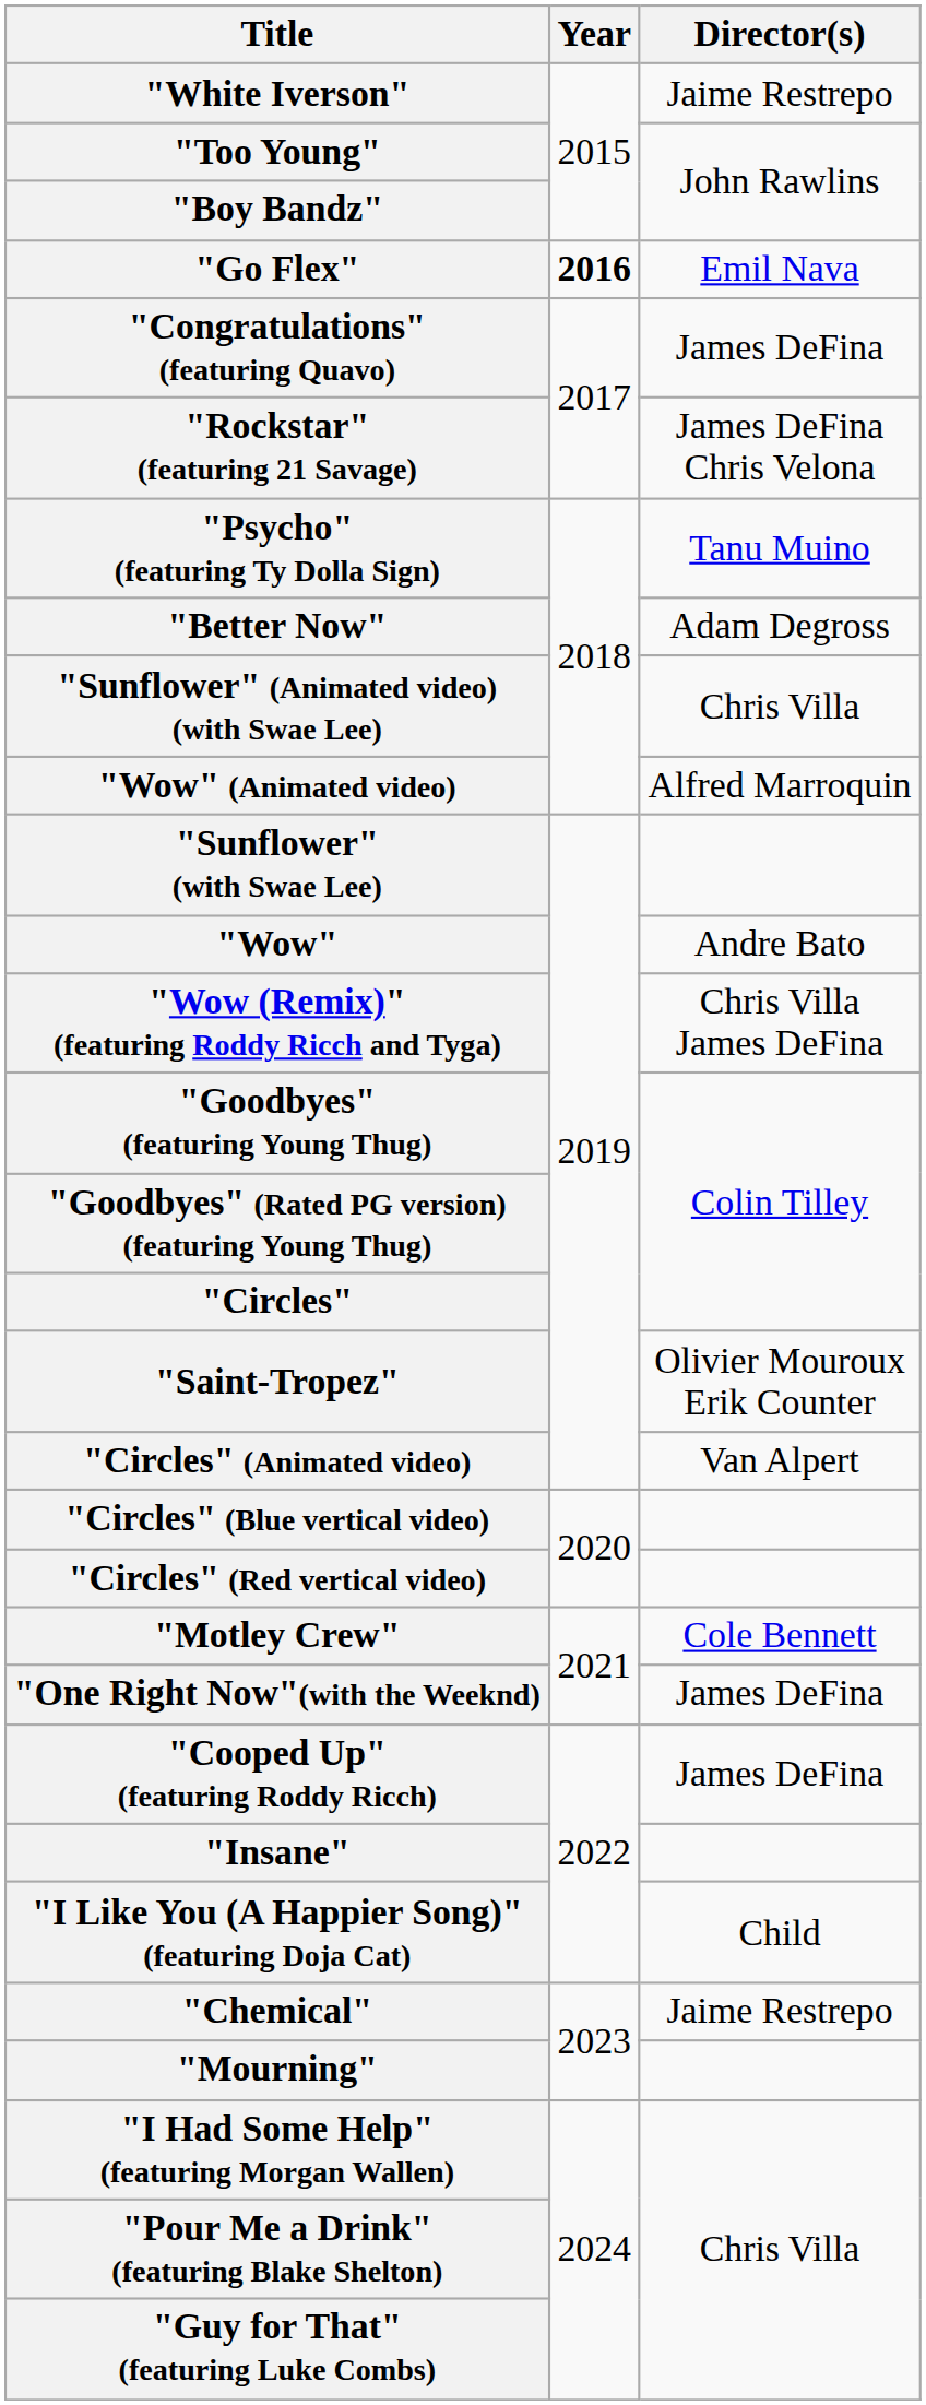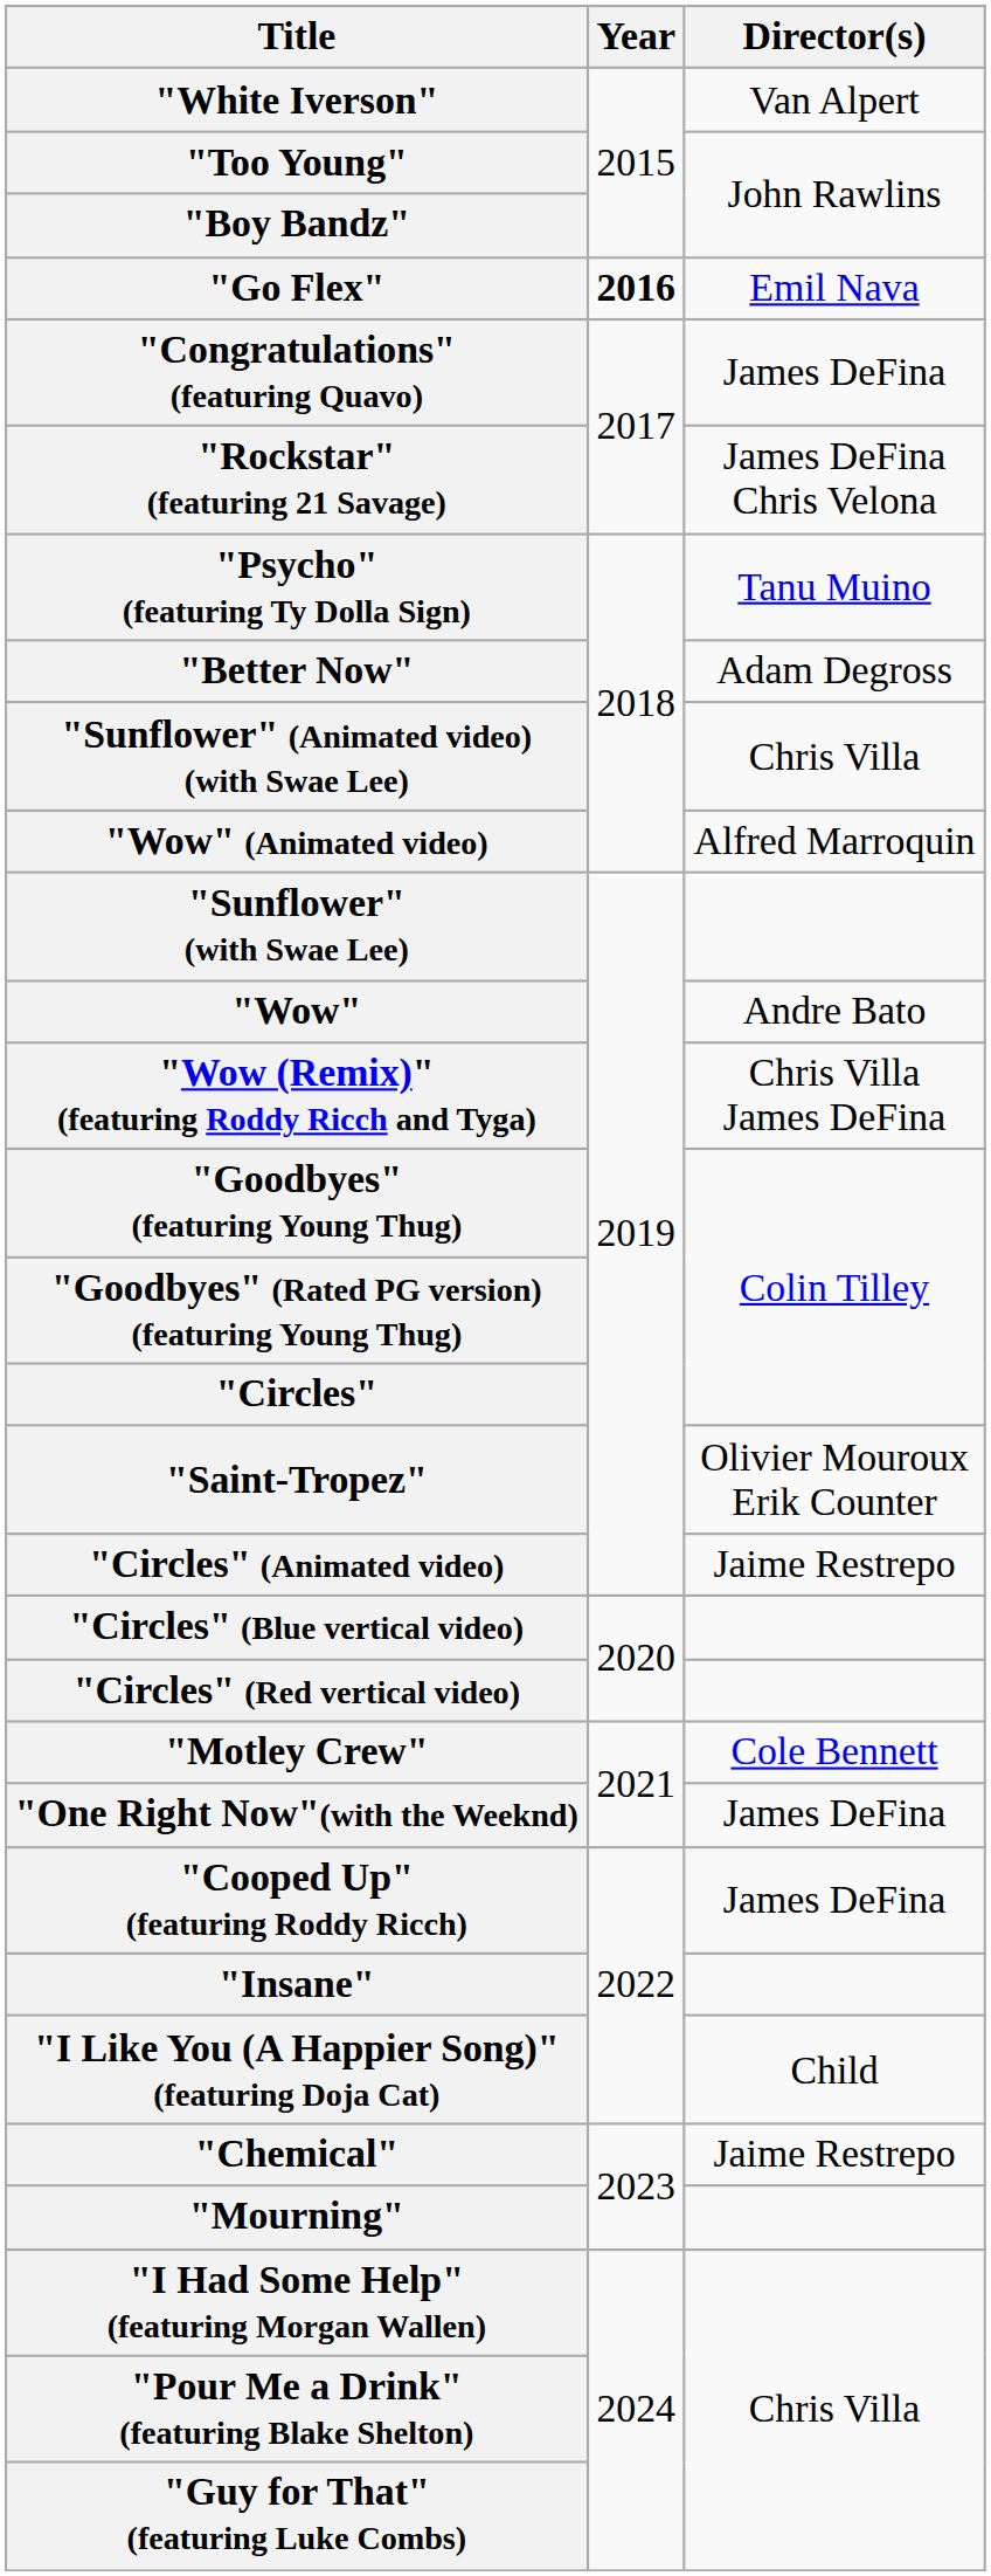"White Iverson" | Director(s): Jaime Restrepo -> Van Alpert
"Circles" (Animated video) | Director(s): Van Alpert -> Jaime Restrepo
